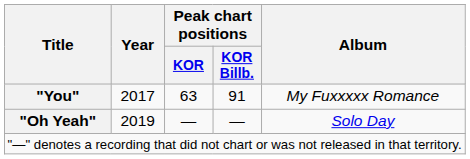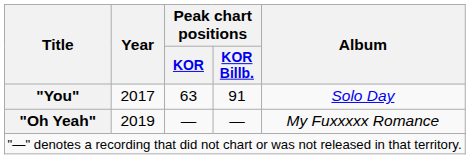"You" | Album: My Fuxxxxx Romance -> Solo Day
"Oh Yeah" | Album: Solo Day -> My Fuxxxxx Romance
